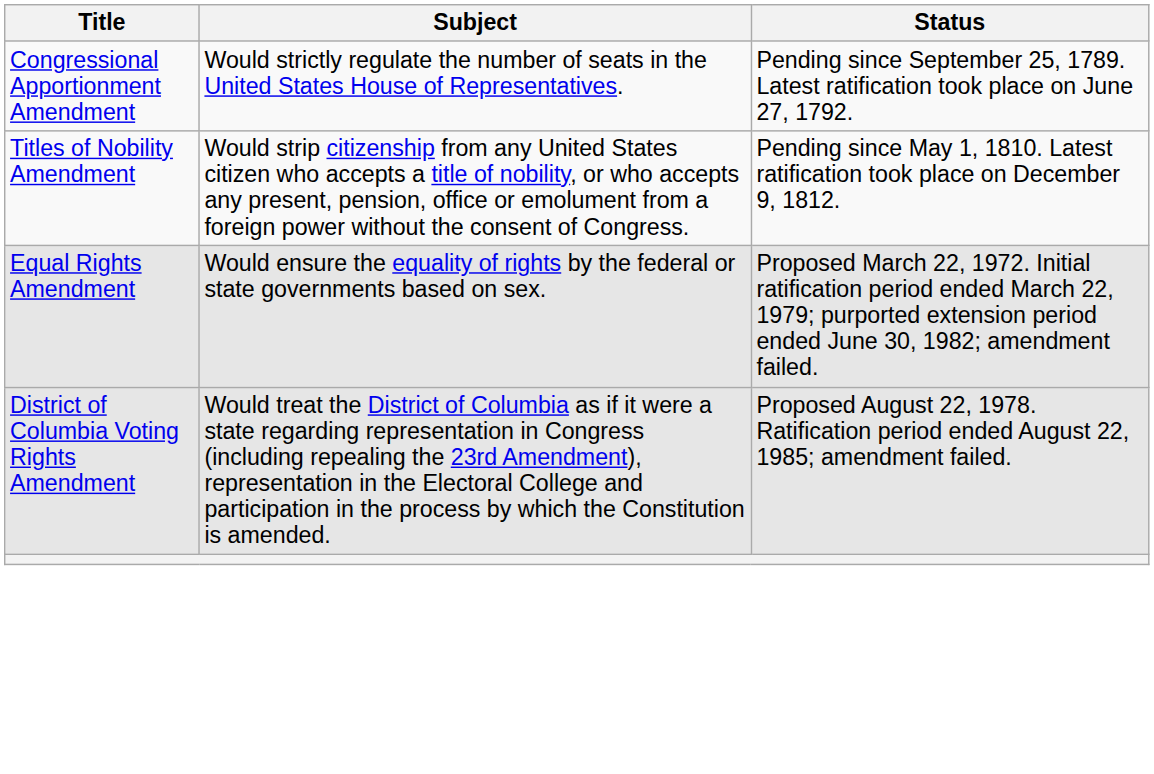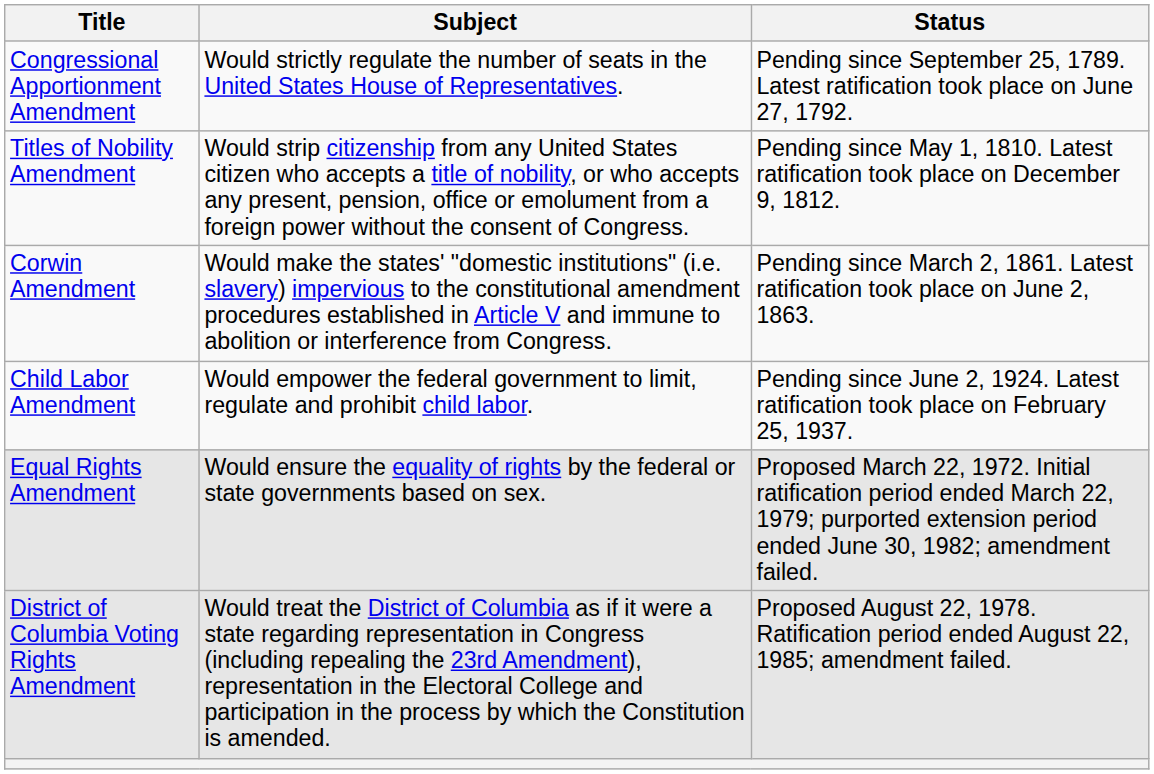+ row: Corwin Amendment | Would make the states' "domestic institutions" (i.e. slavery) impervious to the constitutional amendment procedures established in Article V and immune to abolition or interference from Congress. | Pending since March 2, 1861. Latest ratification took place on June 2, 1863.
+ row: Child Labor Amendment | Would empower the federal government to limit, regulate and prohibit child labor. | Pending since June 2, 1924. Latest ratification took place on February 25, 1937.
